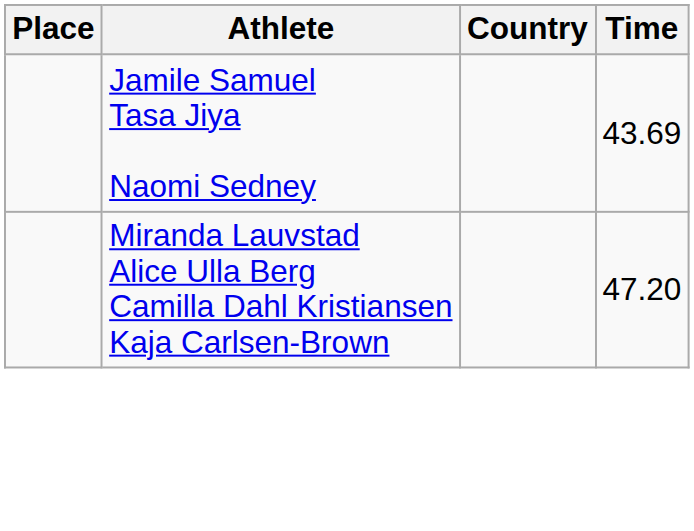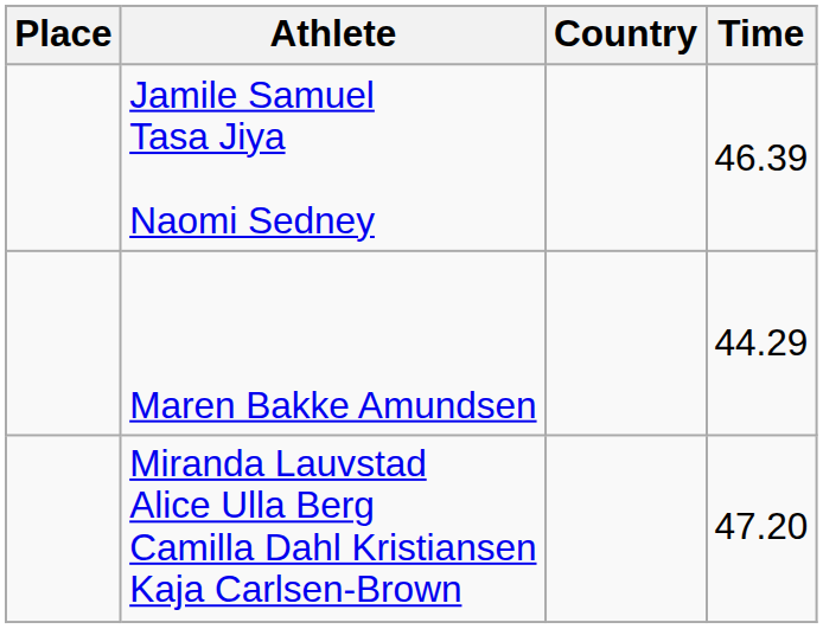Jamile Samuel Tasa Jiya Naomi Sedney | Time: 43.69 -> 46.39
+ row: Maren Bakke Amundsen | 44.29
